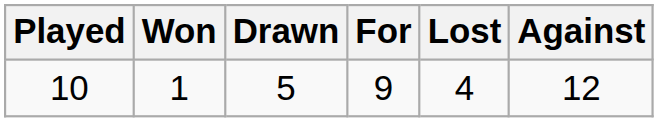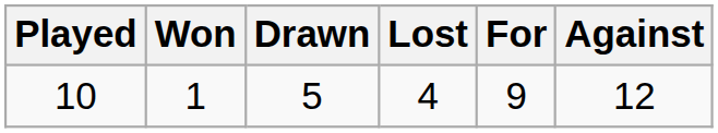columns swapped: Lost <-> For
